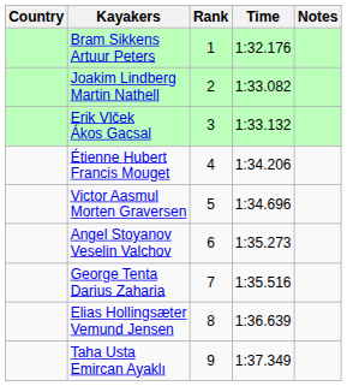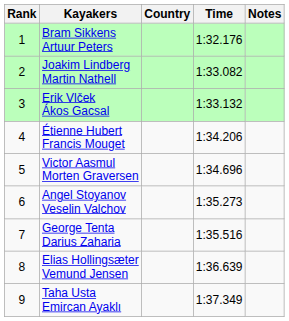columns swapped: Rank <-> Country
